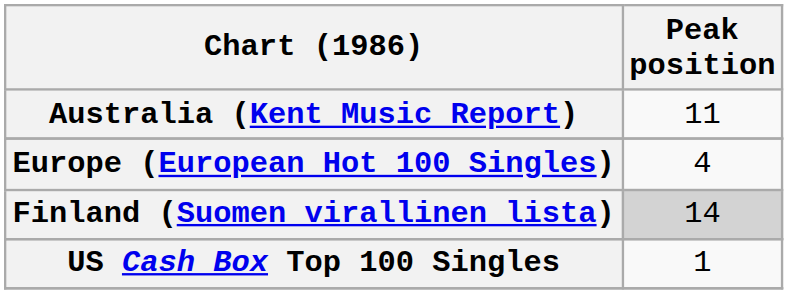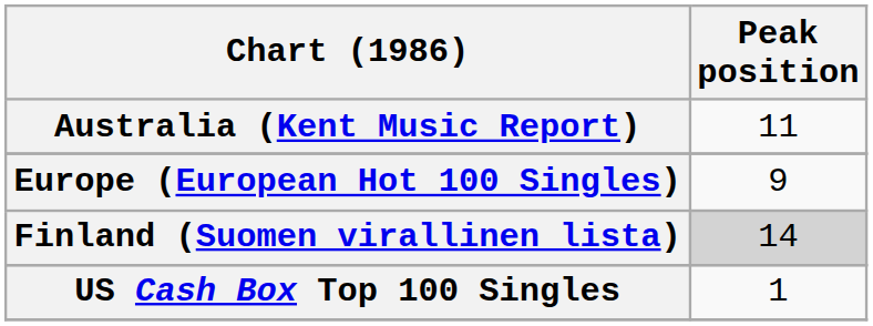Europe (European Hot 100 Singles) | Peak position: 4 -> 9
